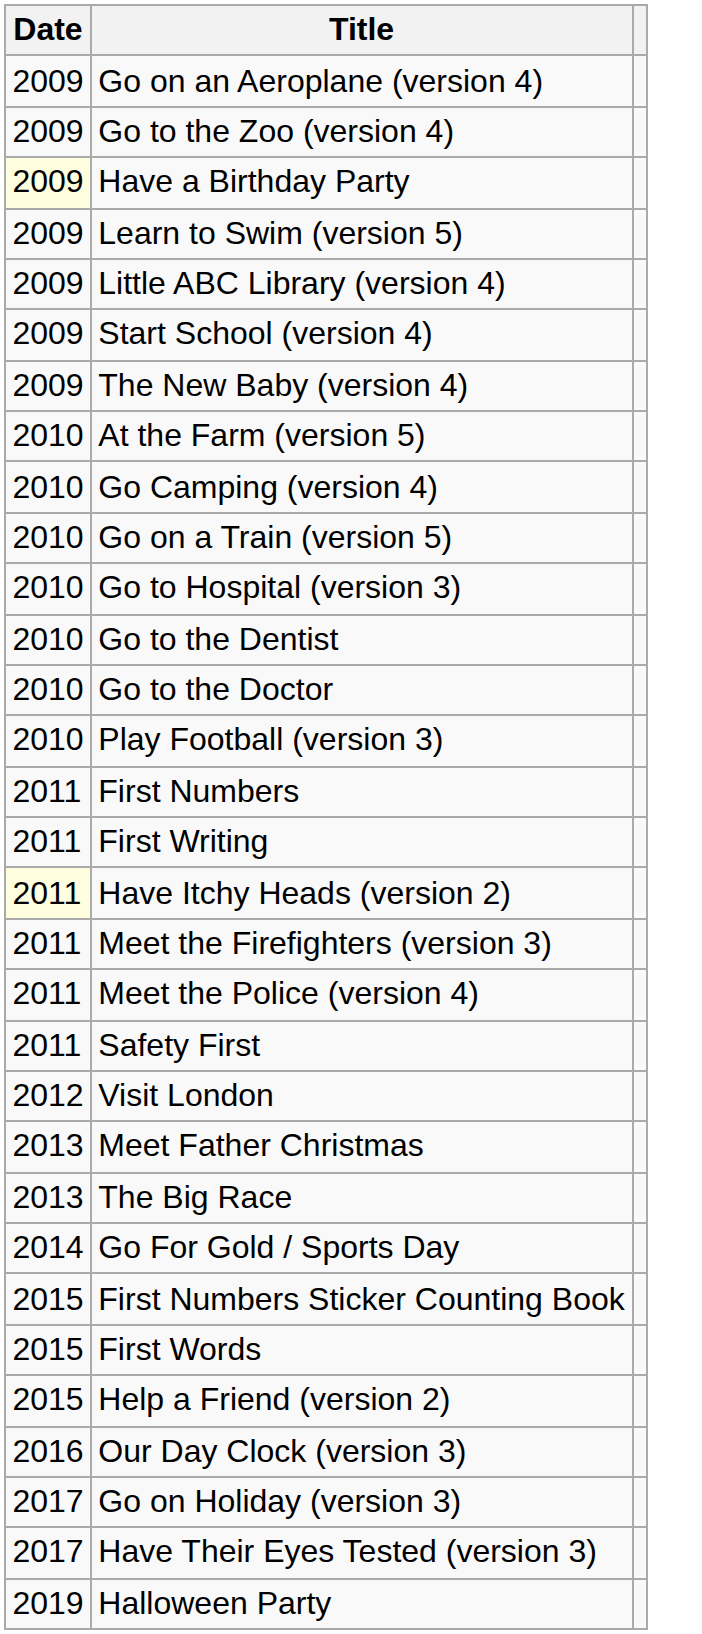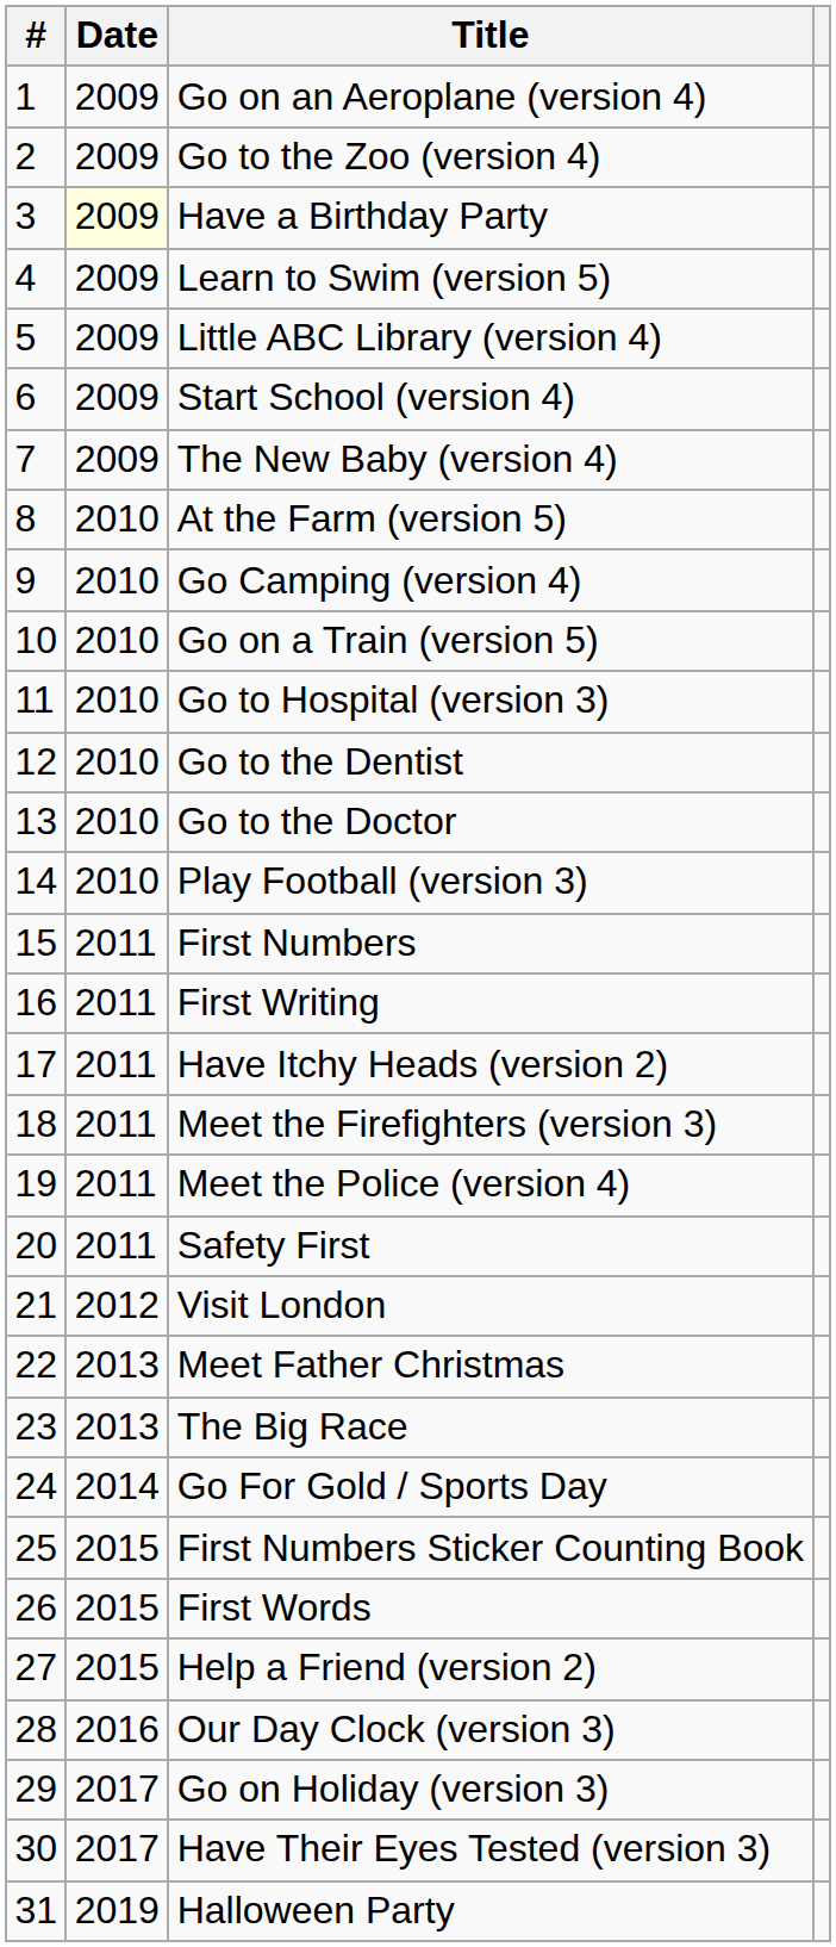+ column: # | 1 | 2 | 3 | 4 | 5 | 6 | 7 | 8 | 9 | 10 | 11 | 12 | 13 | 14 | 15 | 16 | 17 | 18 | 19 | 20 | 21 | 22 | 23 | 24 | 25 | 26 | 27 | 28 | 29 | 30 | 31
Have Itchy Heads (version 2) | Date: lightyellow background -> no background
